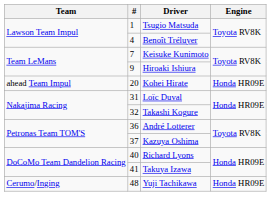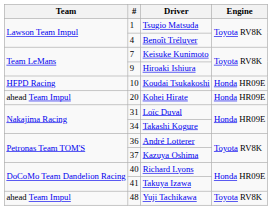+ row: HFPD Racing | 10 | Koudai Tsukakoshi | Honda HR09E
Takashi Kogure | #: 32 -> 34
Yuji Tachikawa | Team: Cerumo/Inging -> ahead Team Impul
Yuji Tachikawa | Engine: Honda HR09E -> Toyota RV8K
